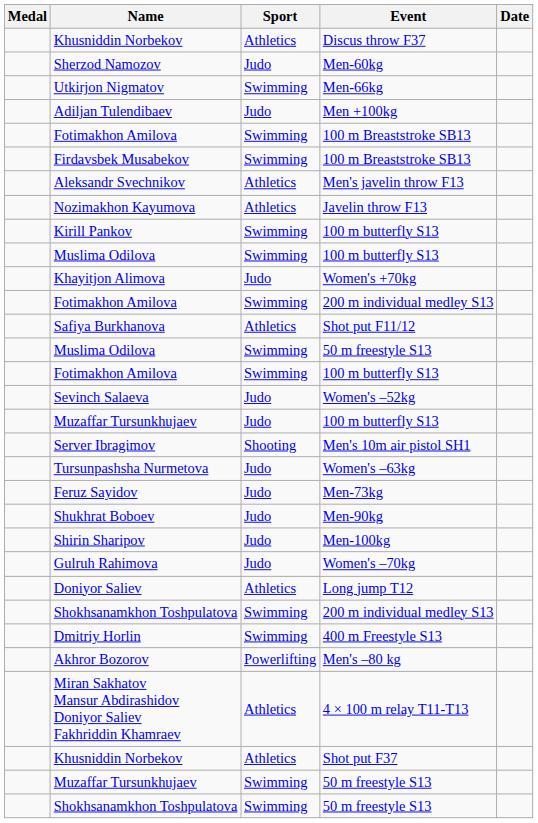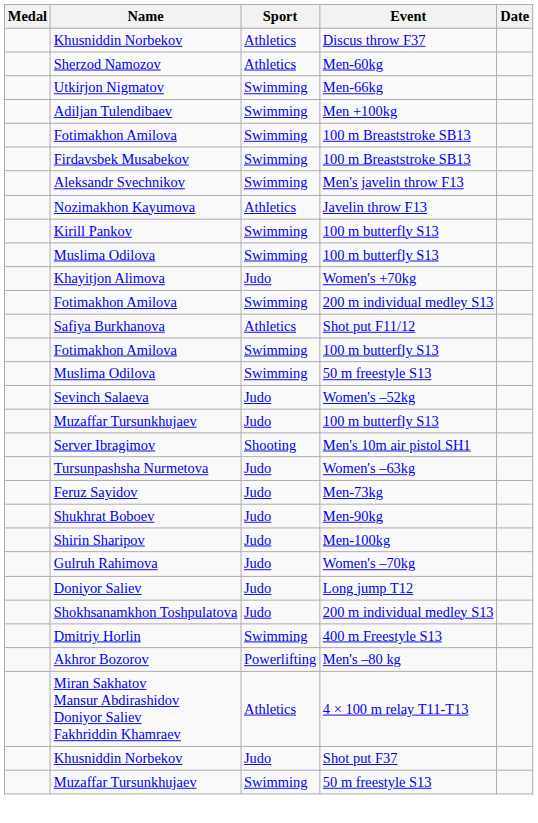Sherzod Namozov | Sport: Judo -> Athletics
Adiljan Tulendibaev | Sport: Judo -> Swimming
Aleksandr Svechnikov | Sport: Athletics -> Swimming
rows swapped: Muslima Odilova / 50 m freestyle S13 <-> Fotimakhon Amilova / 100 m butterfly S13
Doniyor Saliev | Sport: Athletics -> Judo
Shokhsanamkhon Toshpulatova / 200 m individual medley S13 | Sport: Swimming -> Judo
Khusniddin Norbekov / Shot put F37 | Sport: Athletics -> Judo
- row: Shokhsanamkhon Toshpulatova | Swimming | 50 m freestyle S13
